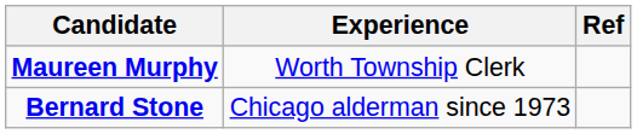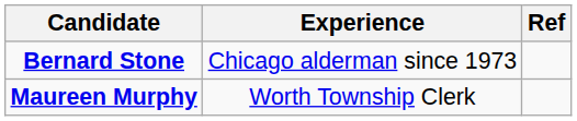rows swapped: Maureen Murphy <-> Bernard Stone
